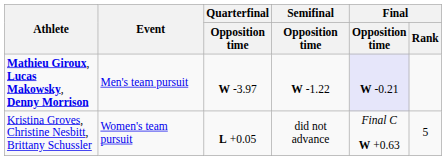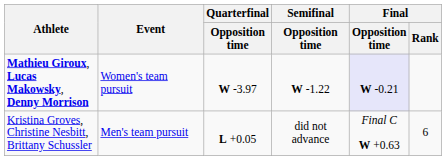Mathieu Giroux, Lucas Makowsky, Denny Morrison | Event: Men's team pursuit -> Women's team pursuit
Kristina Groves, Christine Nesbitt, Brittany Schussler | Event: Women's team pursuit -> Men's team pursuit
Kristina Groves, Christine Nesbitt, Brittany Schussler | Final / Rank: 5 -> 6
